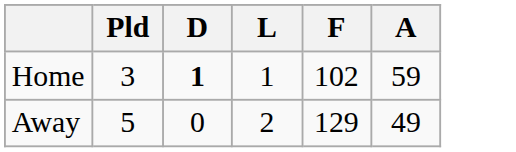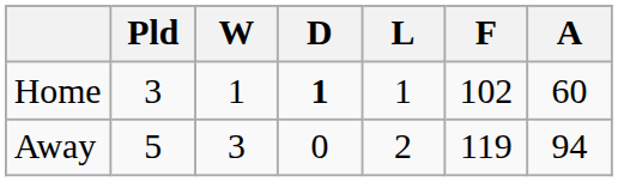+ column: W | 1 | 3
Home | A: 59 -> 60
Away | F: 129 -> 119
Away | A: 49 -> 94
